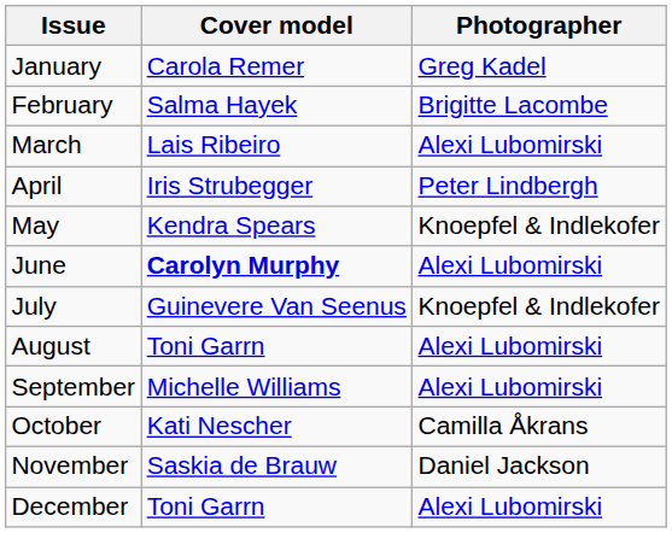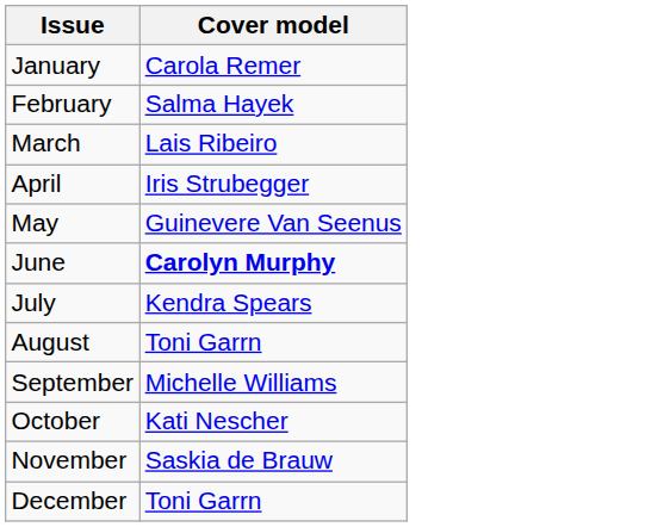- column: Photographer | Greg Kadel | Brigitte Lacombe | Alexi Lubomirski | Peter Lindbergh | Knoepfel & Indlekofer | Alexi Lubomirski | Knoepfel & Indlekofer | Alexi Lubomirski | Alexi Lubomirski | Camilla Åkrans | Daniel Jackson | Alexi Lubomirski
May | Cover model: Kendra Spears -> Guinevere Van Seenus
July | Cover model: Guinevere Van Seenus -> Kendra Spears
